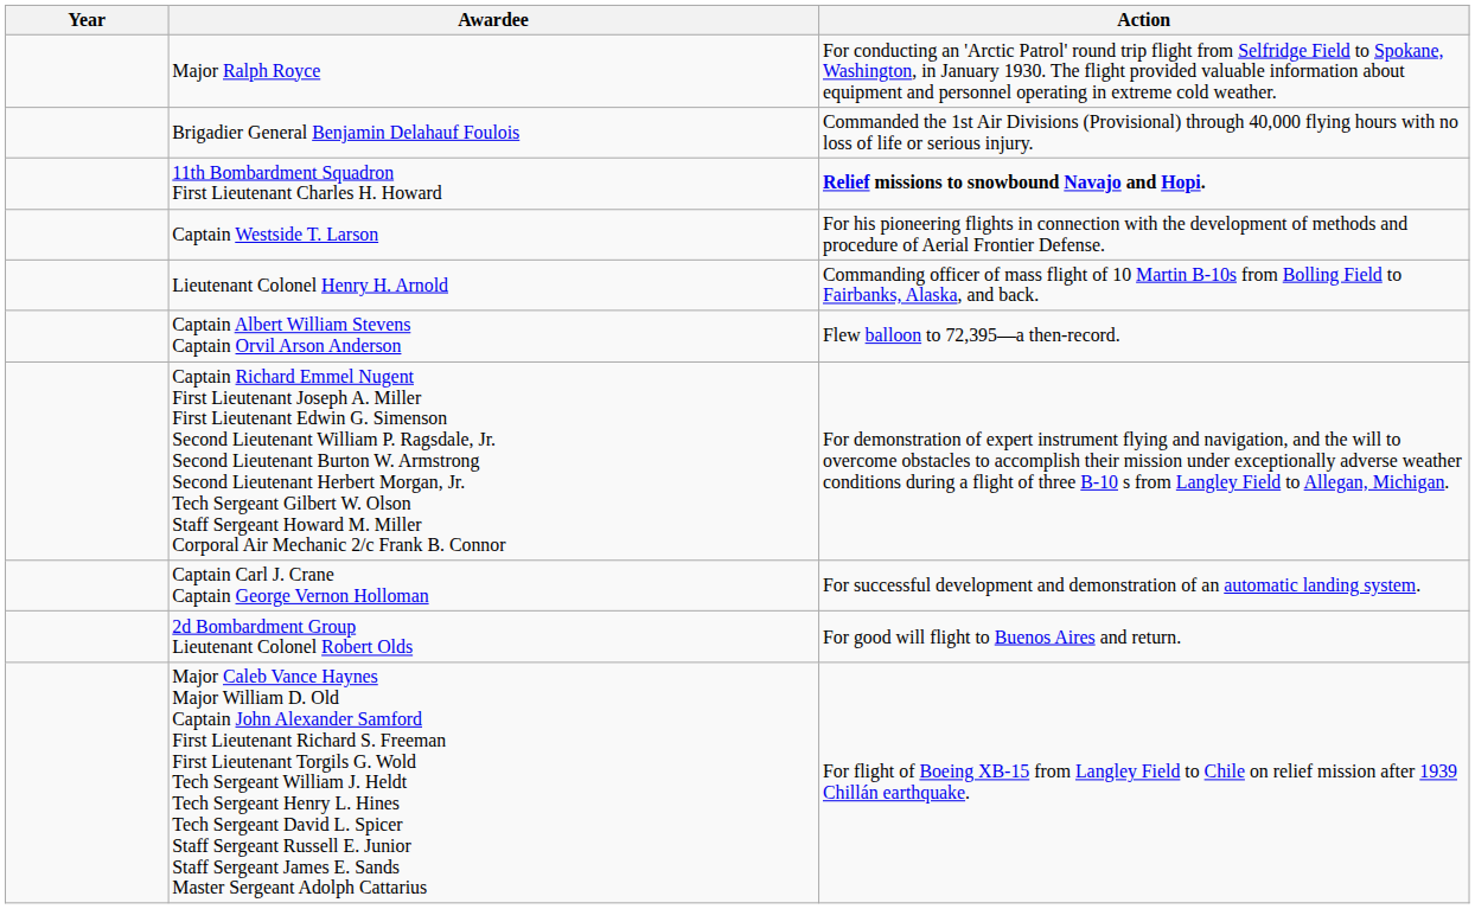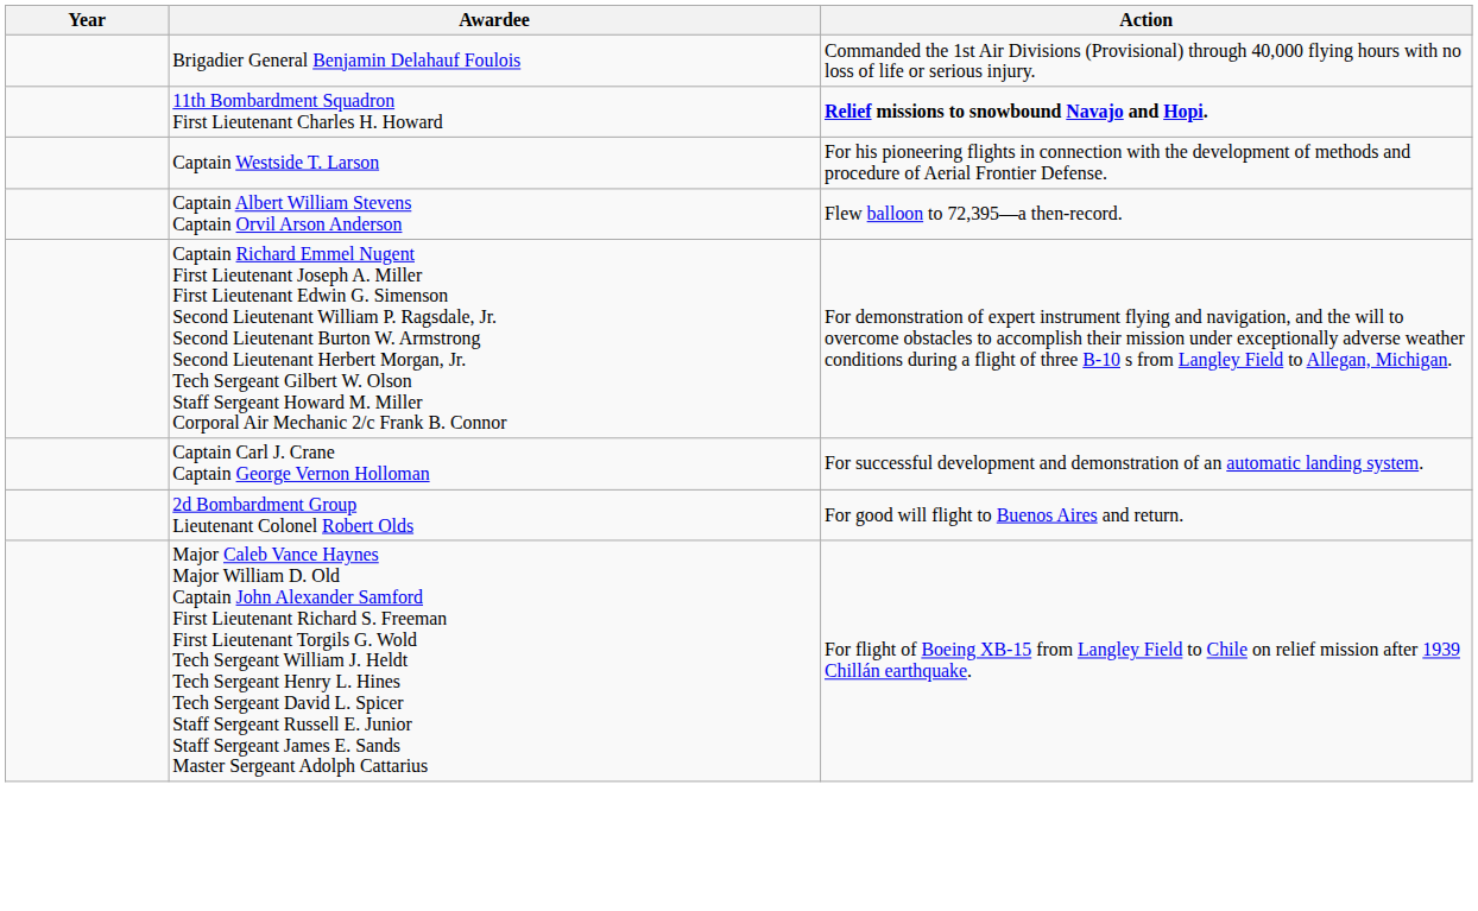- row: Major Ralph Royce | For conducting an 'Arctic Patrol' round trip flight from Selfridge Field to Spokane, Washington, in January 1930. The flight provided valuable information about equipment and personnel operating in extreme cold weather.
- row: Lieutenant Colonel Henry H. Arnold | Commanding officer of mass flight of 10 Martin B-10s from Bolling Field to Fairbanks, Alaska, and back.
